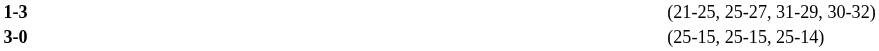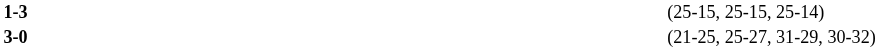1-3 | column 4: (21-25, 25-27, 31-29, 30-32) -> (25-15, 25-15, 25-14)
3-0 | column 4: (25-15, 25-15, 25-14) -> (21-25, 25-27, 31-29, 30-32)
